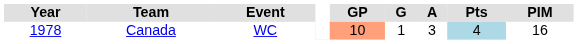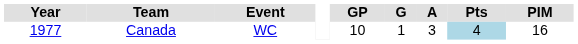Canada | Year: 1978 -> 1977
Canada | GP: lightsalmon background -> no background
